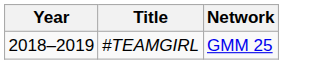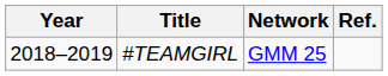+ column: Ref.
